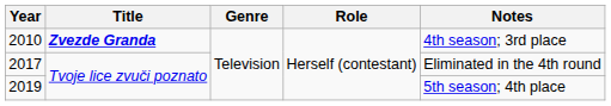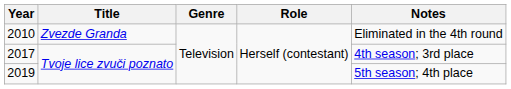2010 | Title: bold -> normal
2010 | Notes: 4th season; 3rd place -> Eliminated in the 4th round
2017 | Notes: Eliminated in the 4th round -> 4th season; 3rd place
